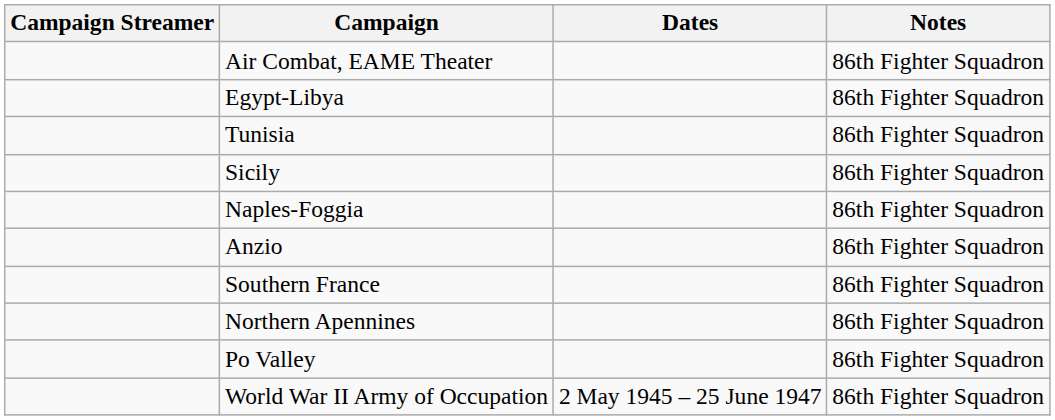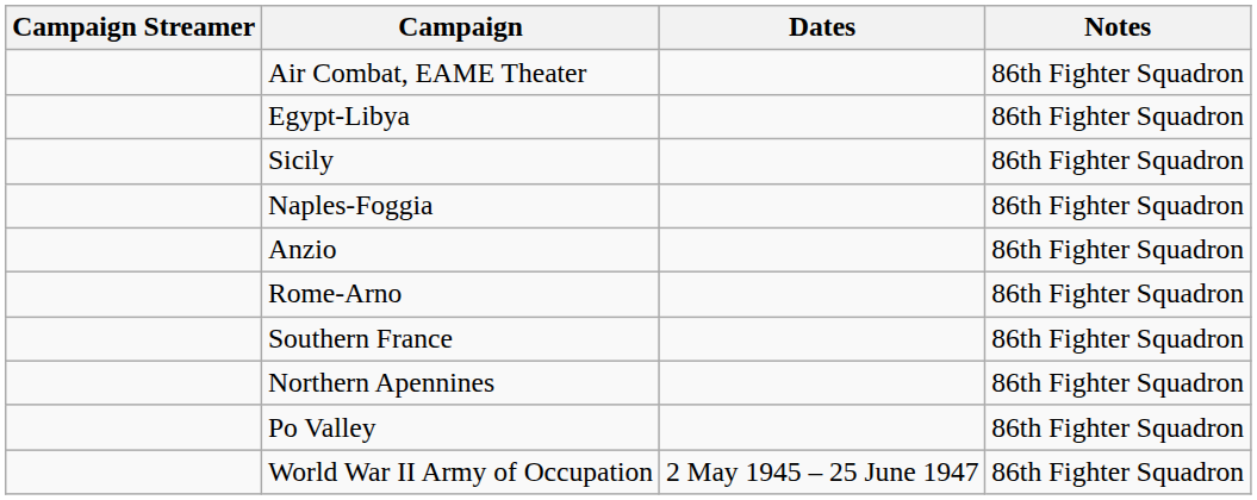- row: Tunisia | 86th Fighter Squadron
+ row: Rome-Arno | 86th Fighter Squadron
